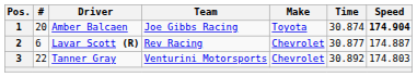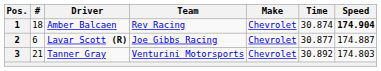1 | #: 20 -> 18
1 | Team: Joe Gibbs Racing -> Rev Racing
1 | Make: Toyota -> Chevrolet
2 | Team: Rev Racing -> Joe Gibbs Racing
3 | #: 22 -> 21
